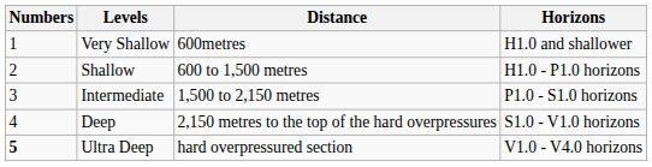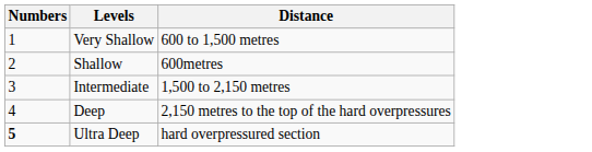- column: Horizons | H1.0 and shallower | H1.0 - P1.0 horizons | P1.0 - S1.0 horizons | S1.0 - V1.0 horizons | V1.0 - V4.0 horizons
Very Shallow | Distance: 600metres -> 600 to 1,500 metres
Shallow | Distance: 600 to 1,500 metres -> 600metres
